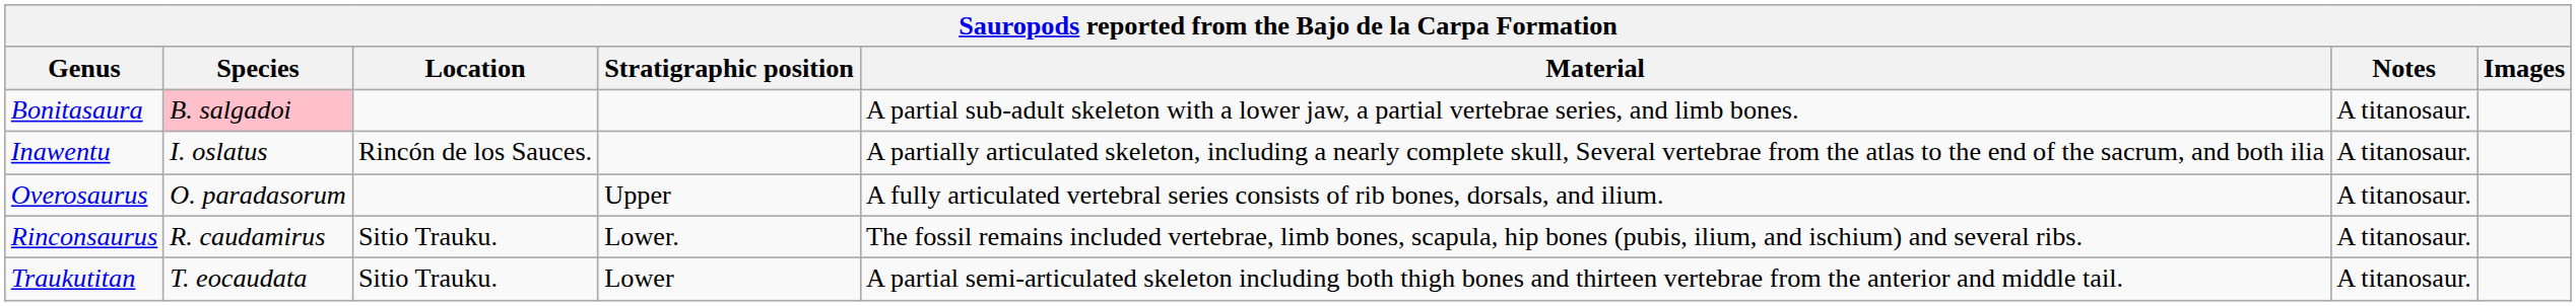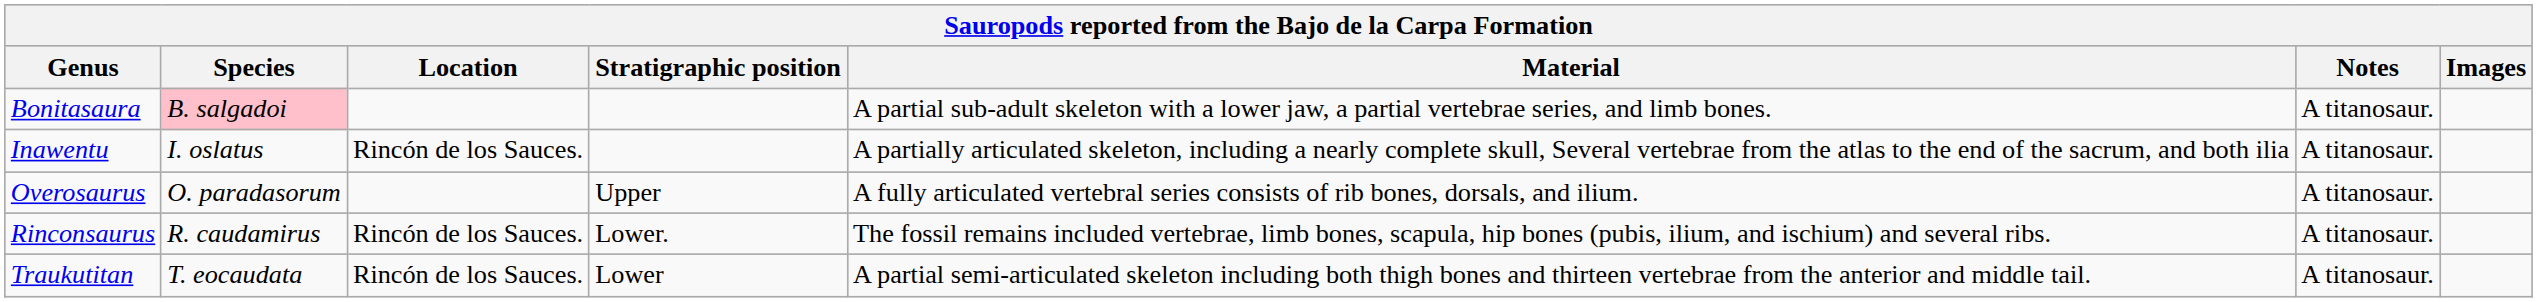Rinconsaurus | Location: Sitio Trauku. -> Rincón de los Sauces.
Traukutitan | Location: Sitio Trauku. -> Rincón de los Sauces.
